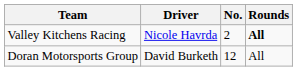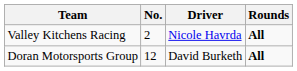columns swapped: No. <-> Driver
Doran Motorsports Group | Rounds: normal -> bold
